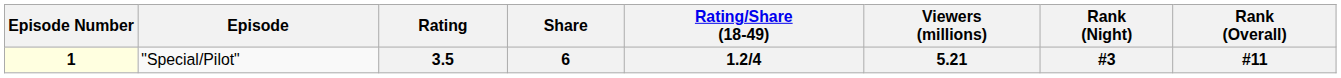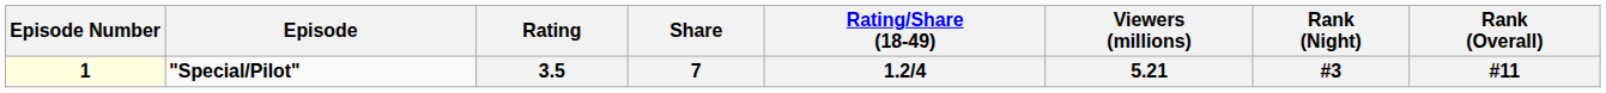3.5 | Episode: normal -> bold
3.5 | Share: 6 -> 7
